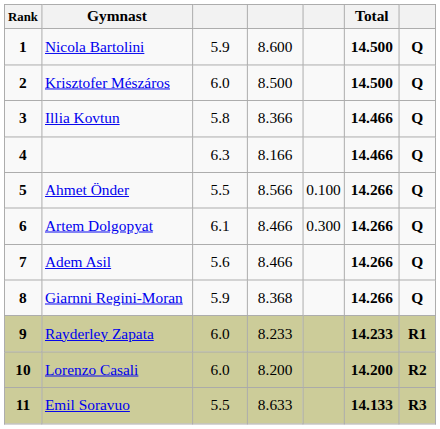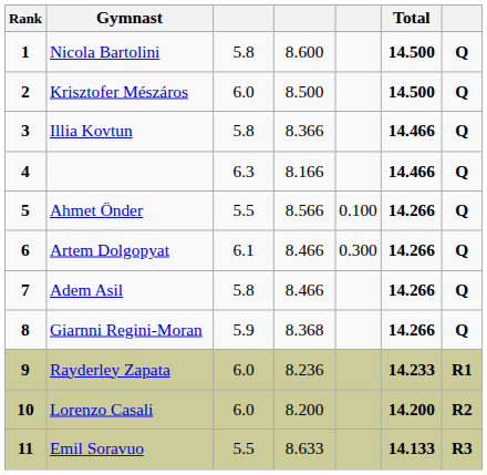Nicola Bartolini | column 3: 5.9 -> 5.8
Adem Asil | column 3: 5.6 -> 5.8
Rayderley Zapata | column 4: 8.233 -> 8.236
